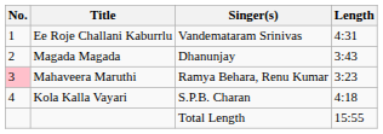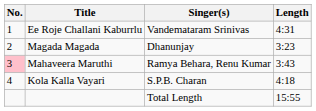Magada Magada | Length: 3:43 -> 3:23
Mahaveera Maruthi | Length: 3:23 -> 3:43
